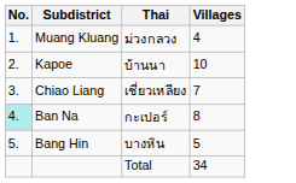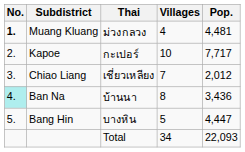+ column: Pop. | 4,481 | 7,717 | 2,012 | 3,436 | 4,447 | 22,093
Muang Kluang | No.: normal -> bold
Kapoe | Thai: บ้านนา -> กะเปอร์
Ban Na | Thai: กะเปอร์ -> บ้านนา
